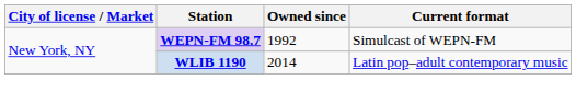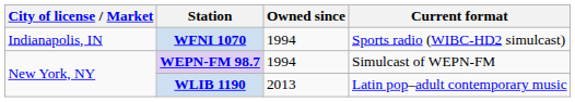+ row: Indianapolis, IN | WFNI 1070 | 1994 | Sports radio (WIBC-HD2 simulcast)
WEPN-FM 98.7 | Owned since: 1992 -> 1994
WLIB 1190 | Owned since: 2014 -> 2013
